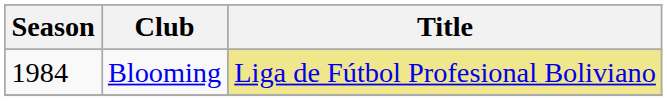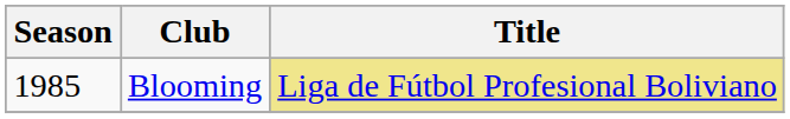Blooming | Season: 1984 -> 1985
